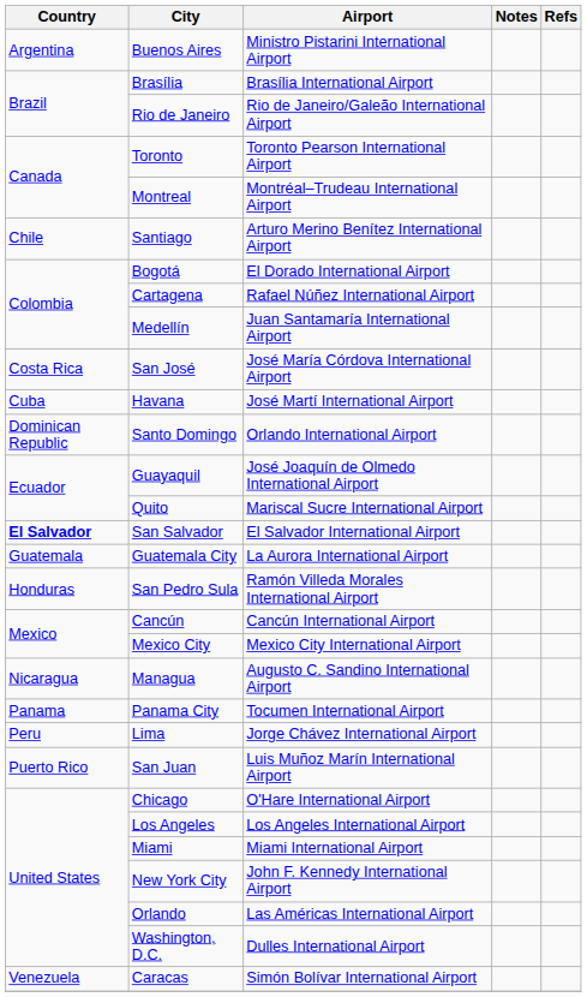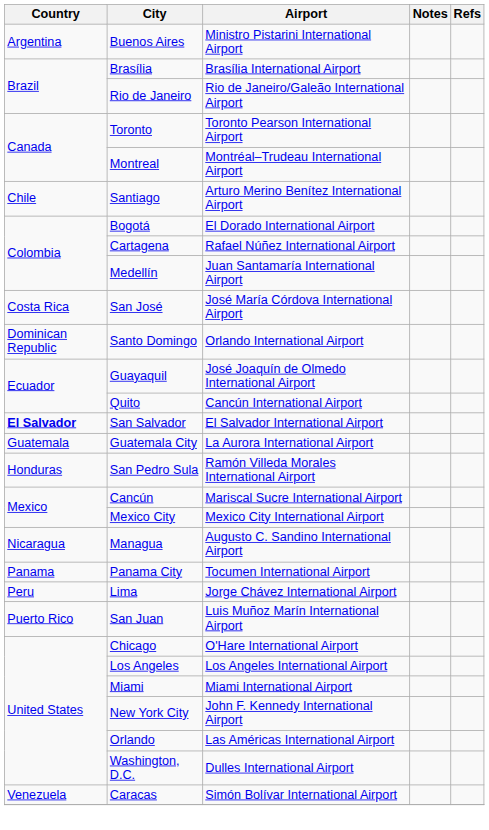- row: Cuba | Havana | José Martí International Airport
Quito | Airport: Mariscal Sucre International Airport -> Cancún International Airport
Cancún | Airport: Cancún International Airport -> Mariscal Sucre International Airport
